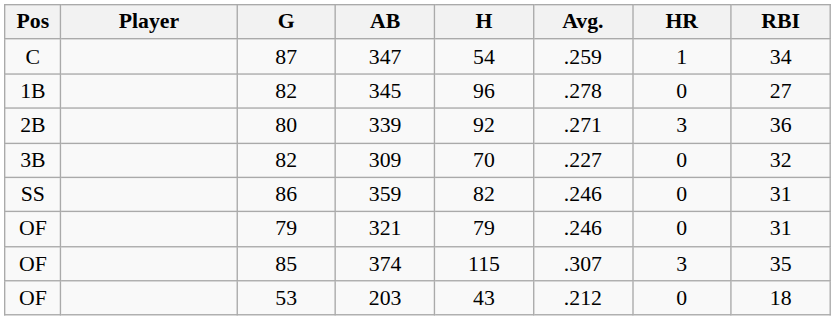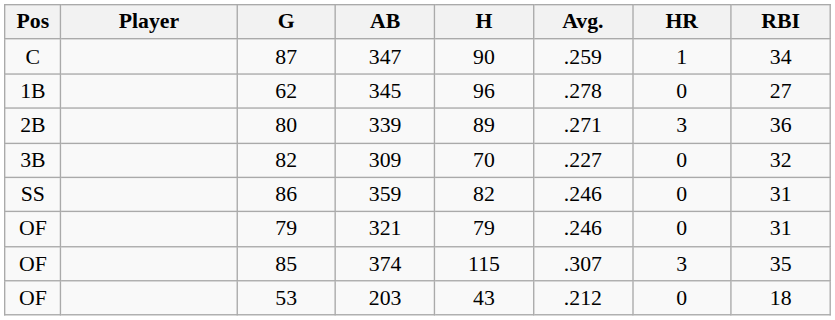347 | H: 54 -> 90
345 | G: 82 -> 62
339 | H: 92 -> 89
